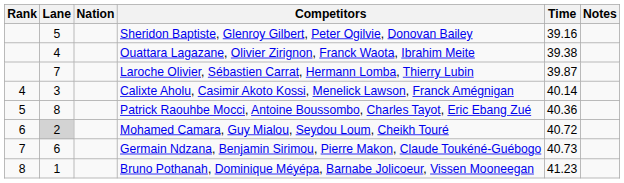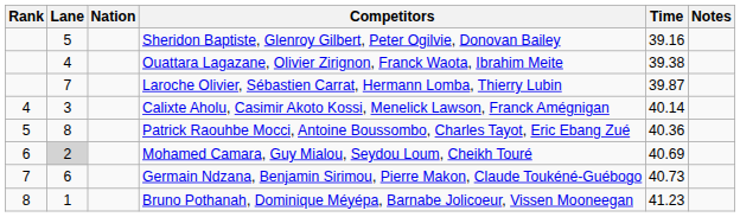Mohamed Camara, Guy Mialou, Seydou Loum, Cheikh Touré | Time: 40.72 -> 40.69
